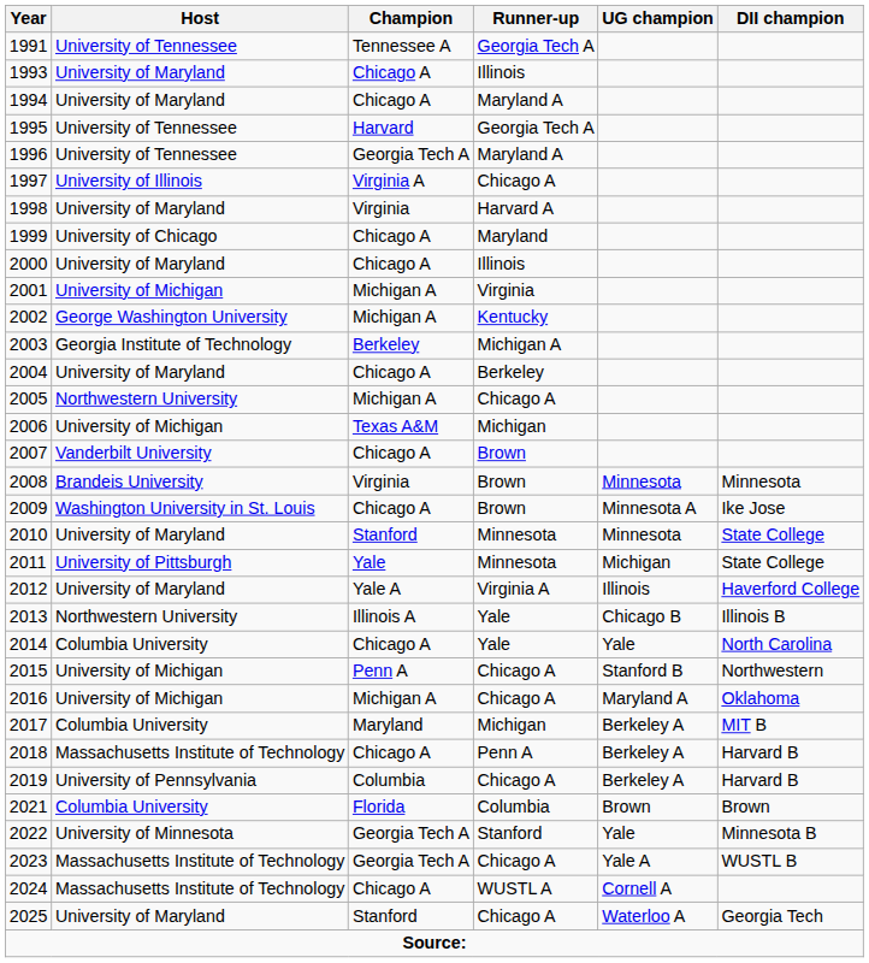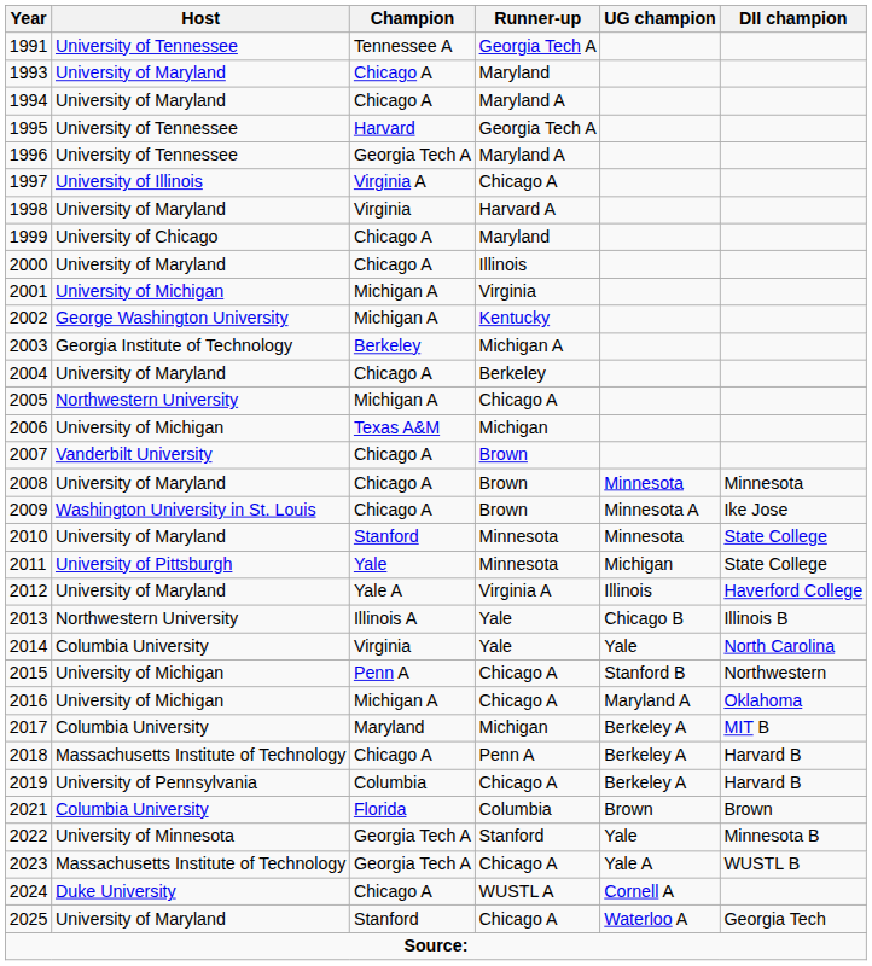1993 | Runner-up: Illinois -> Maryland
2008 | Host: Brandeis University -> University of Maryland
2008 | Champion: Virginia -> Chicago A
2014 | Champion: Chicago A -> Virginia
2024 | Host: Massachusetts Institute of Technology -> Duke University
